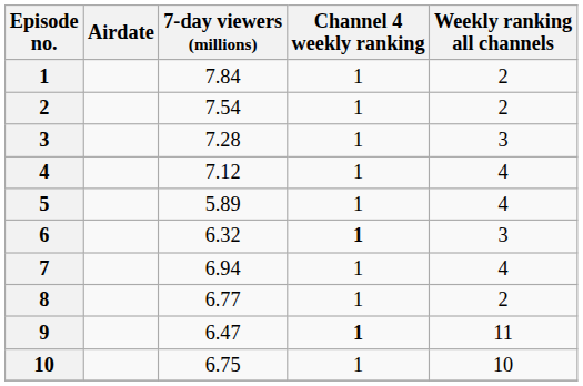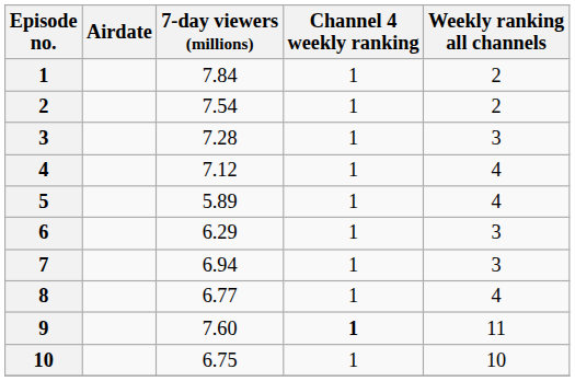6 | 7-day viewers (millions): 6.32 -> 6.29
6 | Channel 4 weekly ranking: bold -> normal
7 | Weekly ranking all channels: 4 -> 3
8 | Weekly ranking all channels: 2 -> 4
9 | 7-day viewers (millions): 6.47 -> 7.60
